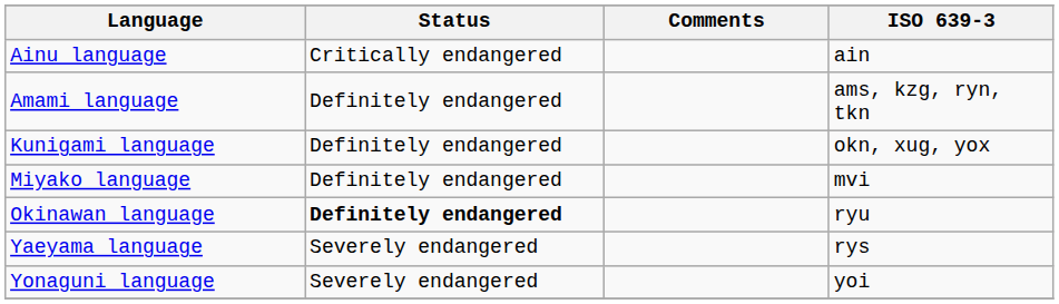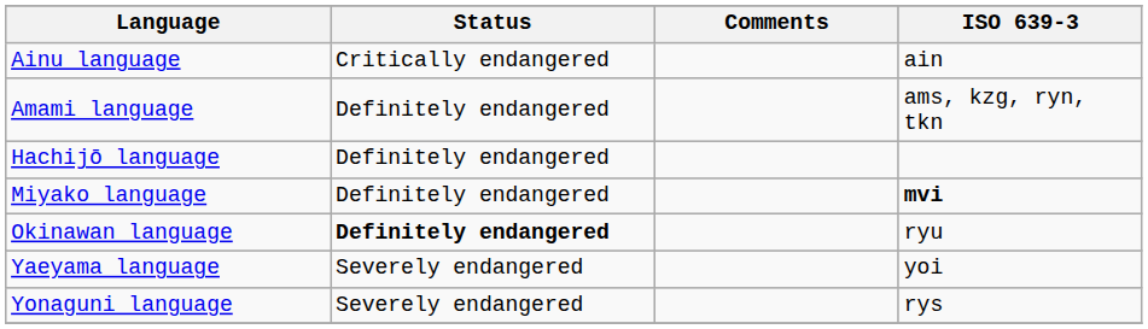+ row: Hachijō language | Definitely endangered
- row: Kunigami language | Definitely endangered | okn, xug, yox
Miyako language | ISO 639-3: normal -> bold
Yaeyama language | ISO 639-3: rys -> yoi
Yonaguni language | ISO 639-3: yoi -> rys
